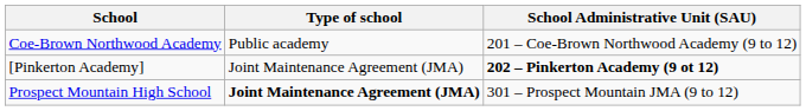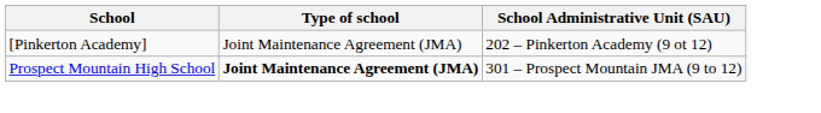- row: Coe-Brown Northwood Academy | Public academy | 201 – Coe-Brown Northwood Academy (9 to 12)
[Pinkerton Academy] | School Administrative Unit (SAU): bold -> normal
